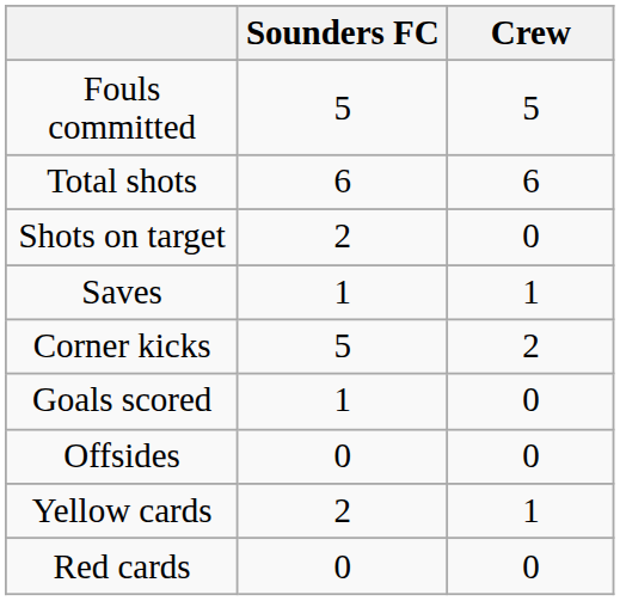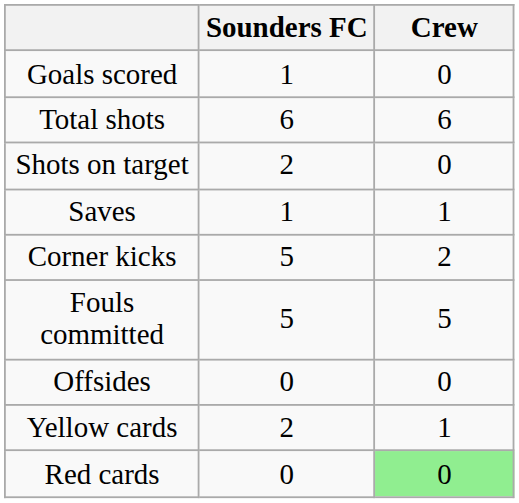rows swapped: Goals scored <-> Fouls committed
Red cards | Crew: no background -> lightgreen background
